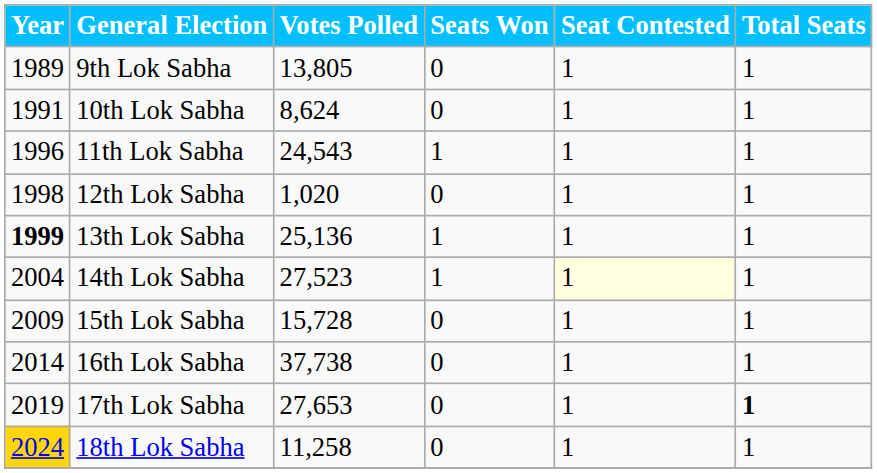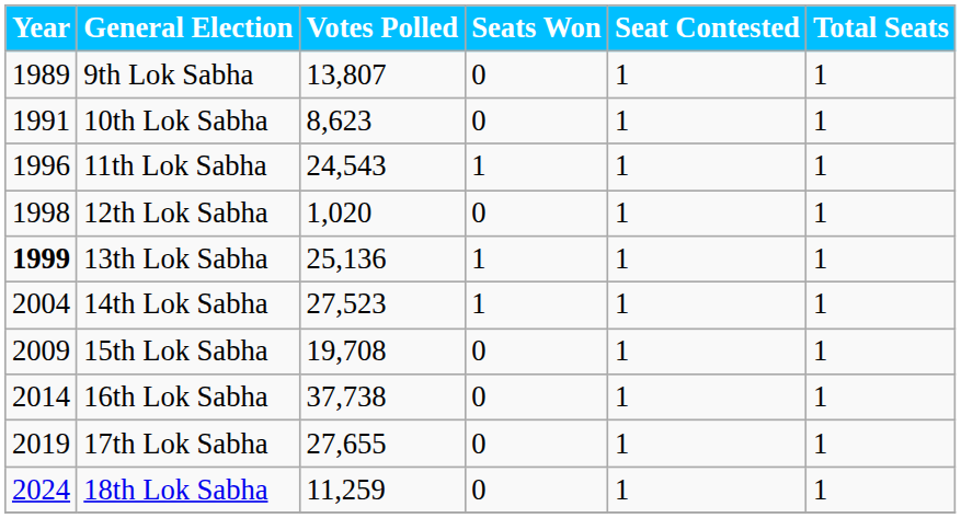9th Lok Sabha | Votes Polled: 13,805 -> 13,807
10th Lok Sabha | Votes Polled: 8,624 -> 8,623
14th Lok Sabha | Seat Contested: lightyellow background -> no background
15th Lok Sabha | Votes Polled: 15,728 -> 19,708
17th Lok Sabha | Votes Polled: 27,653 -> 27,655
17th Lok Sabha | Total Seats: bold -> normal
18th Lok Sabha | Year: gold background -> no background
18th Lok Sabha | Votes Polled: 11,258 -> 11,259
